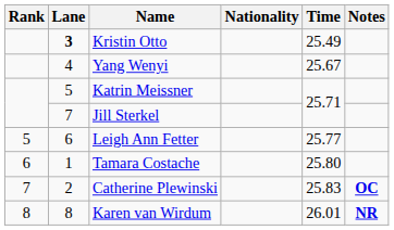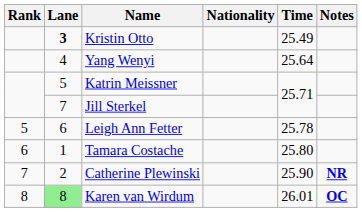Yang Wenyi | Time: 25.67 -> 25.64
Leigh Ann Fetter | Time: 25.77 -> 25.78
Catherine Plewinski | Time: 25.83 -> 25.90
Catherine Plewinski | Notes: OC -> NR
Karen van Wirdum | Lane: no background -> lightgreen background
Karen van Wirdum | Notes: NR -> OC
